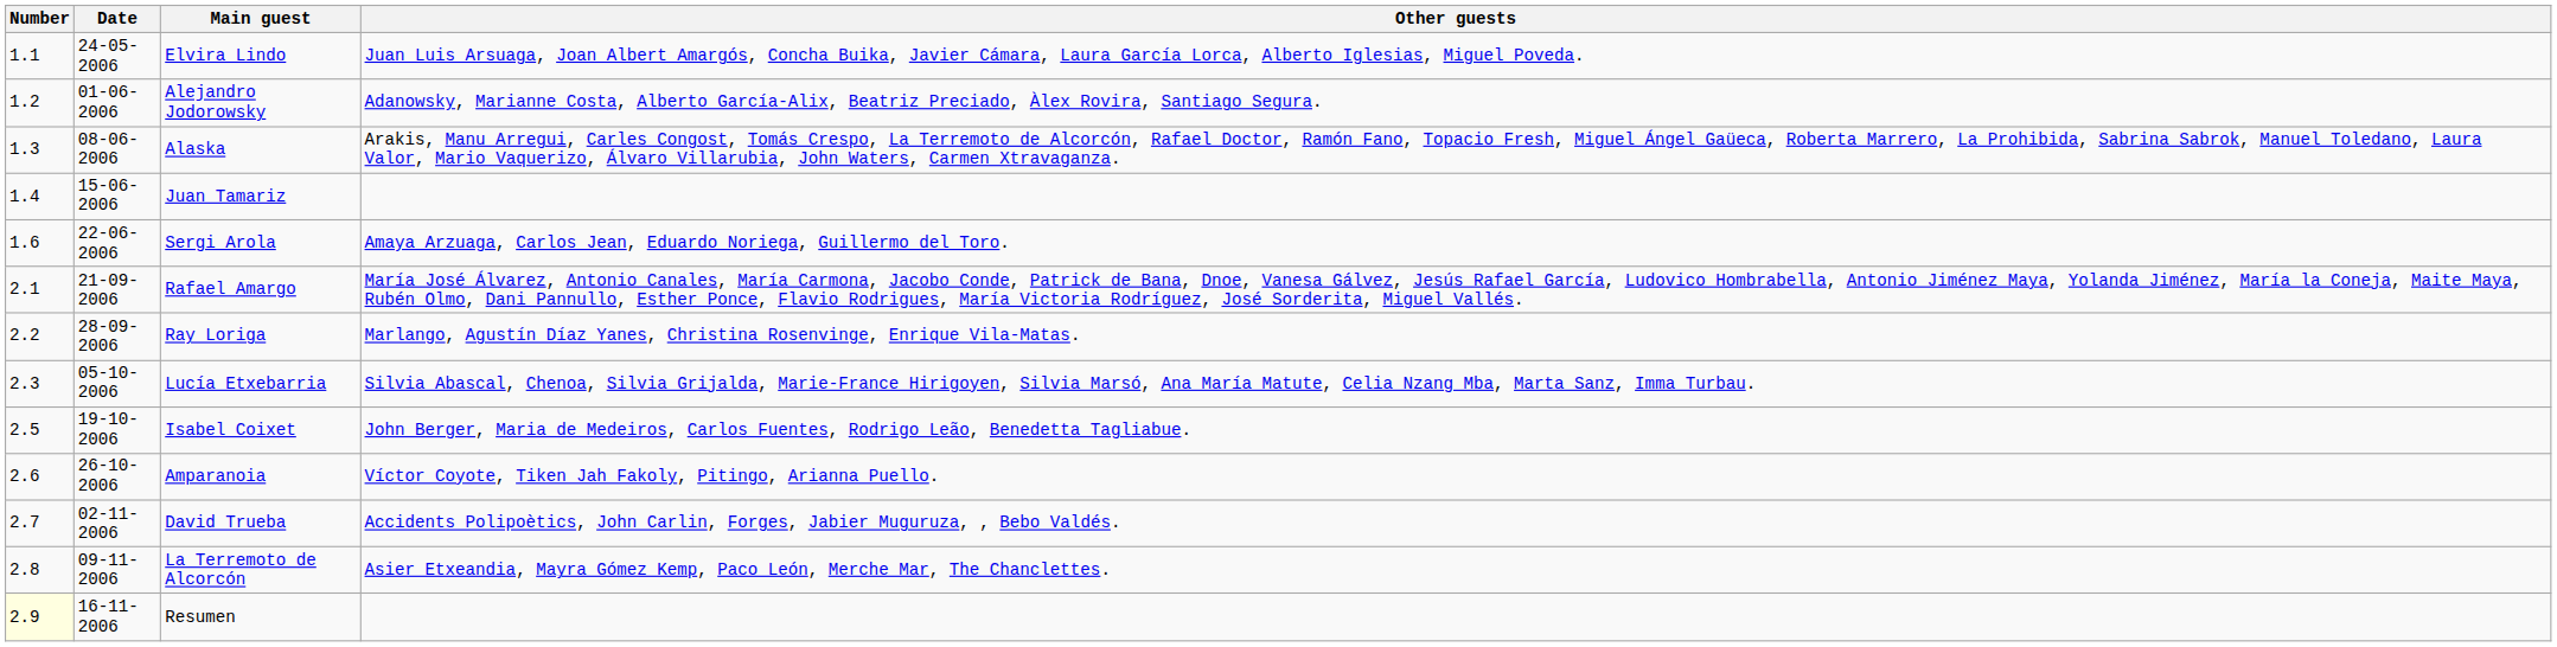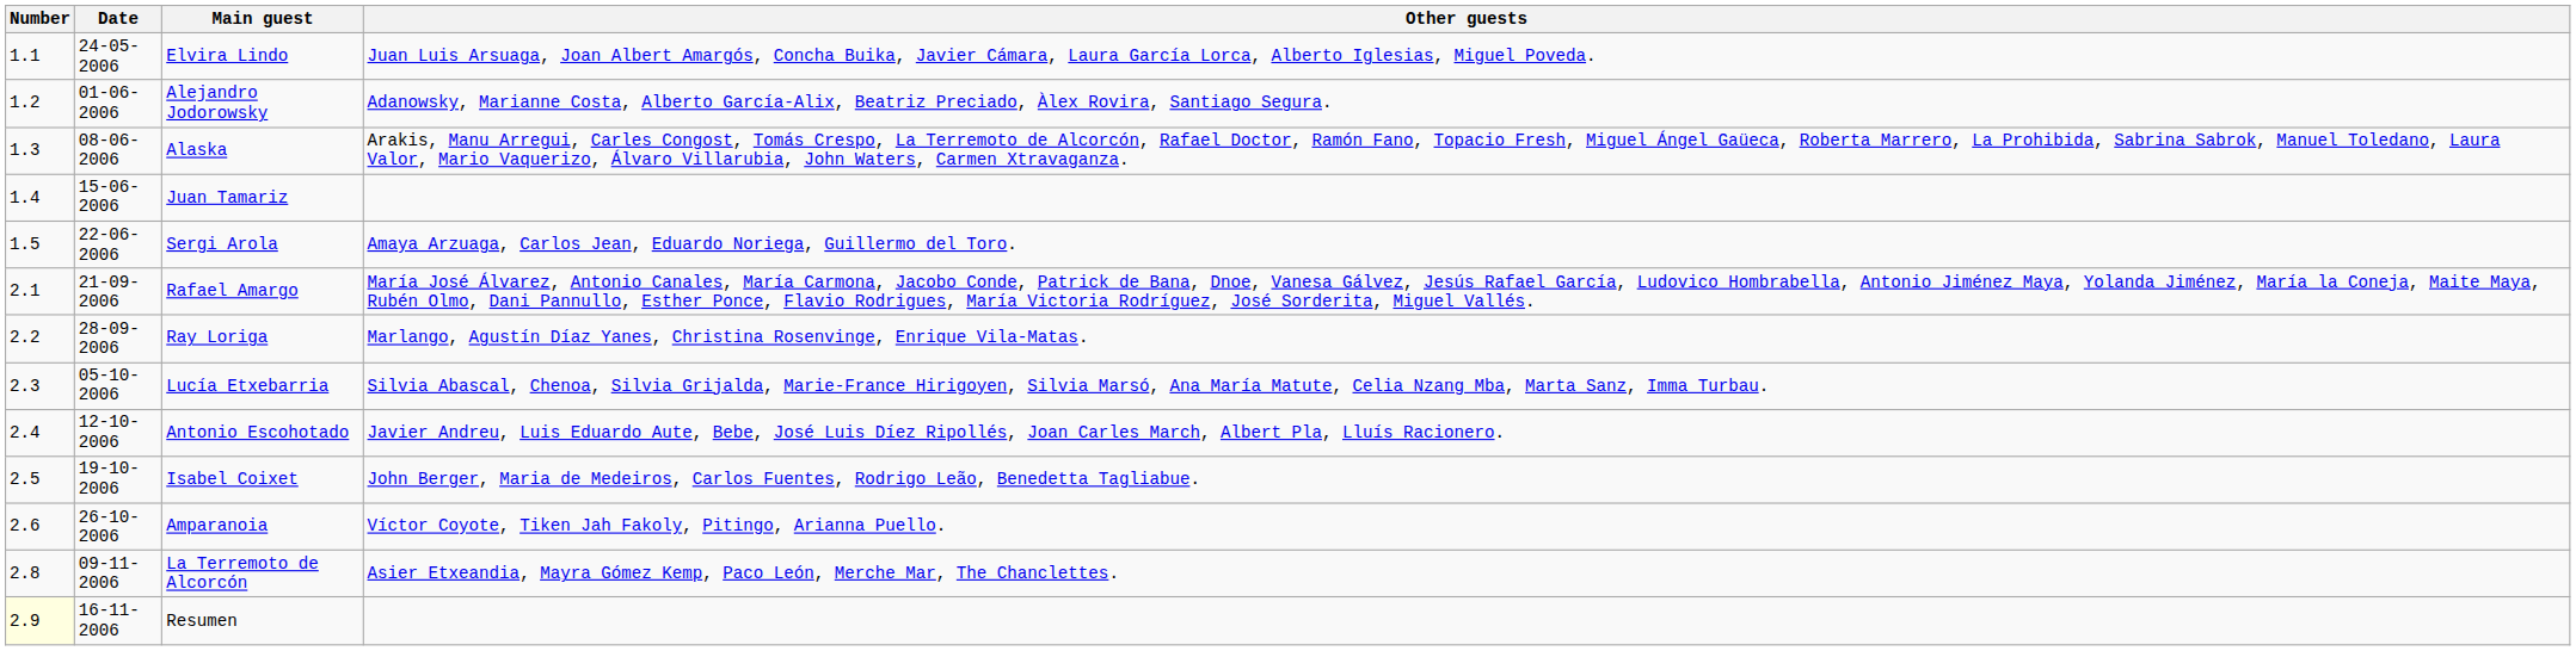Sergi Arola | Number: 1.6 -> 1.5
+ row: 2.4 | 12-10-2006 | Antonio Escohotado | Javier Andreu, Luis Eduardo Aute, Bebe, José Luis Díez Ripollés, Joan Carles March, Albert Pla, Lluís Racionero.
- row: 2.7 | 02-11-2006 | David Trueba | Accidents Polipoètics, John Carlin, Forges, Jabier Muguruza, , Bebo Valdés.
